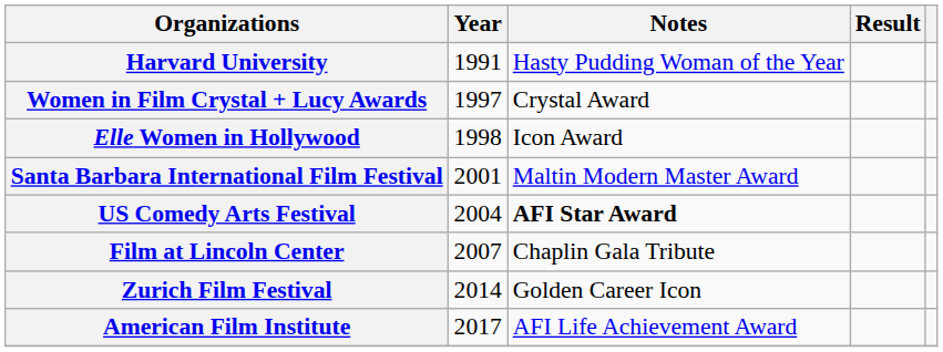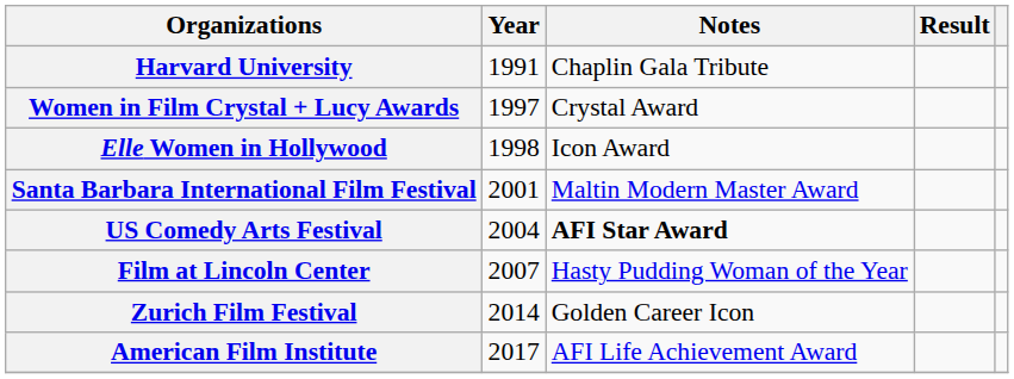Harvard University | Notes: Hasty Pudding Woman of the Year -> Chaplin Gala Tribute
Film at Lincoln Center | Notes: Chaplin Gala Tribute -> Hasty Pudding Woman of the Year
